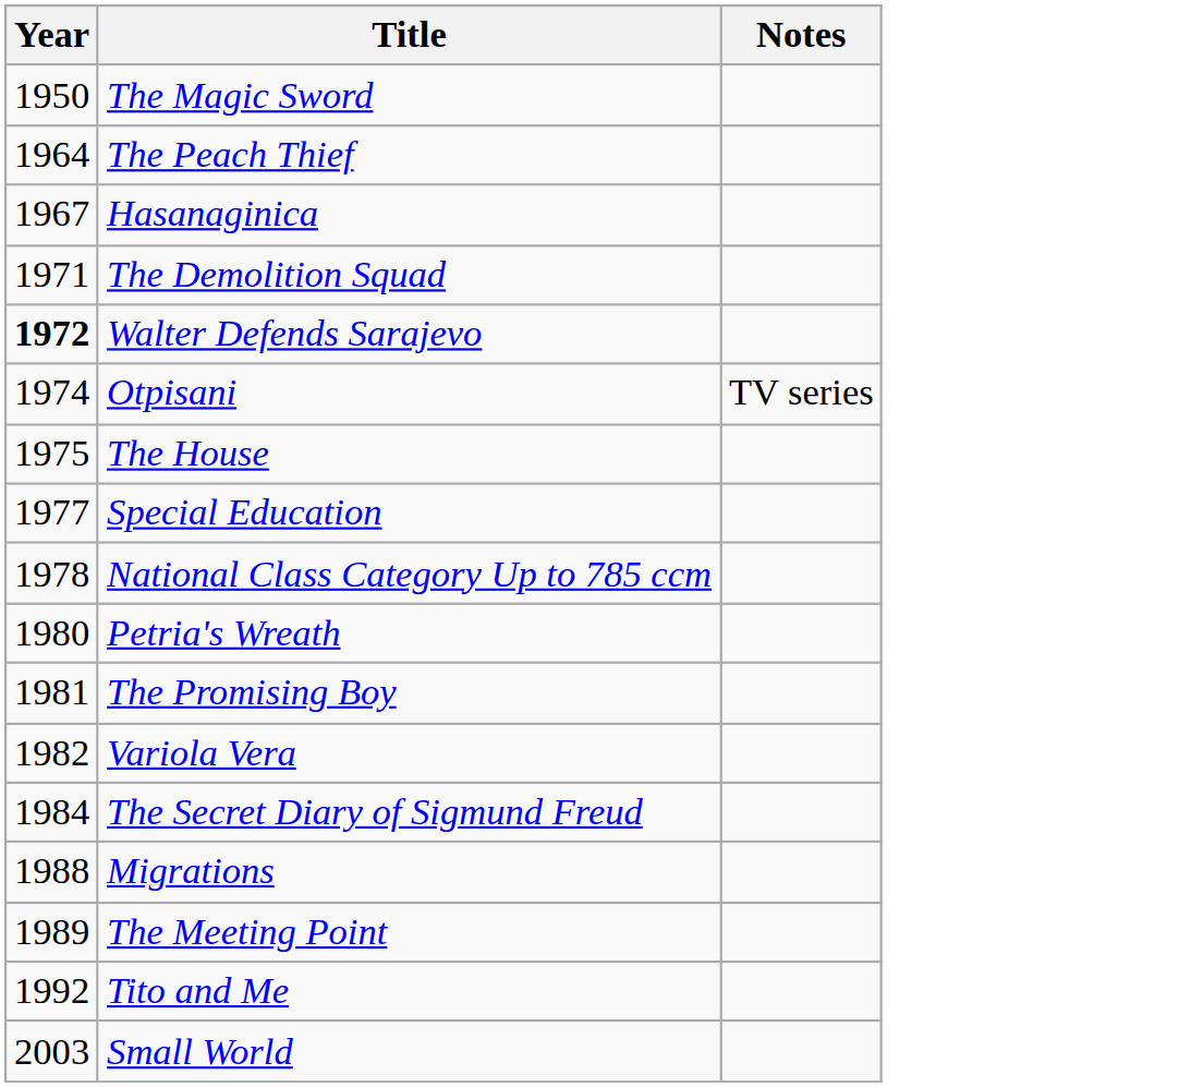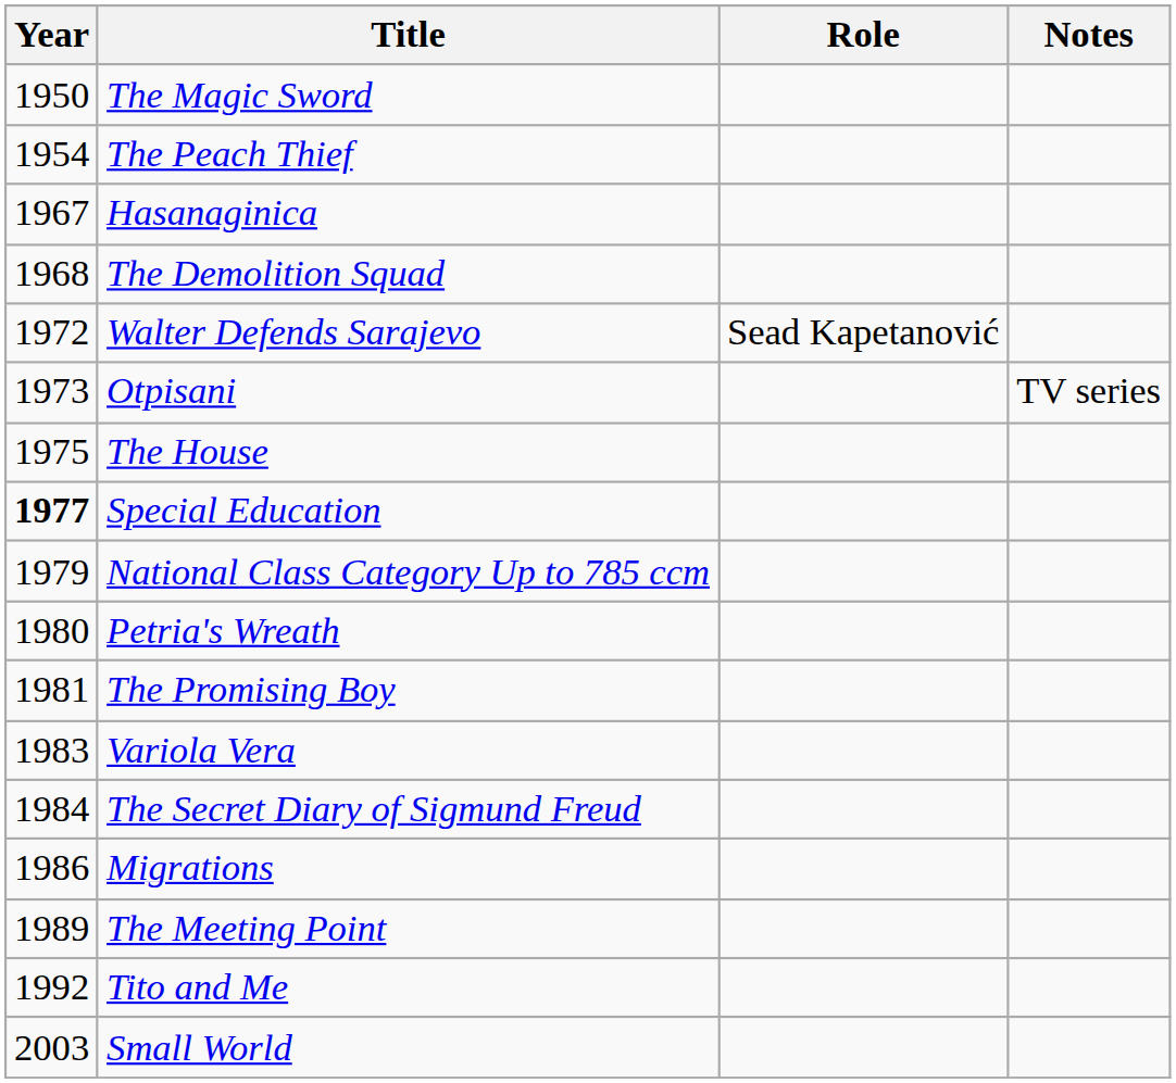+ column: Role | Sead Kapetanović
The Peach Thief | Year: 1964 -> 1954
The Demolition Squad | Year: 1971 -> 1968
Walter Defends Sarajevo | Year: bold -> normal
Otpisani | Year: 1974 -> 1973
Special Education | Year: normal -> bold
National Class Category Up to 785 ccm | Year: 1978 -> 1979
Variola Vera | Year: 1982 -> 1983
Migrations | Year: 1988 -> 1986
